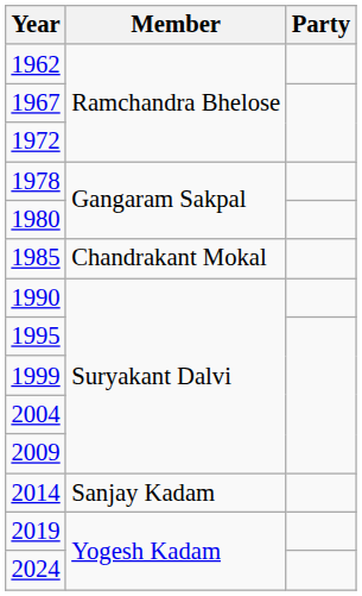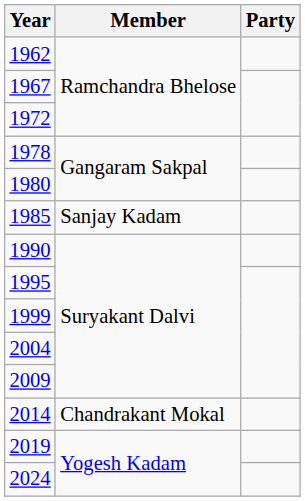1985 | Member: Chandrakant Mokal -> Sanjay Kadam
2014 | Member: Sanjay Kadam -> Chandrakant Mokal
